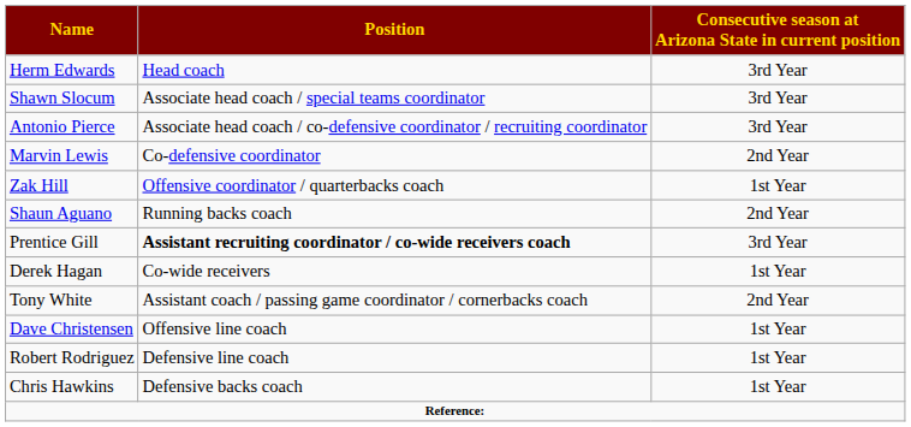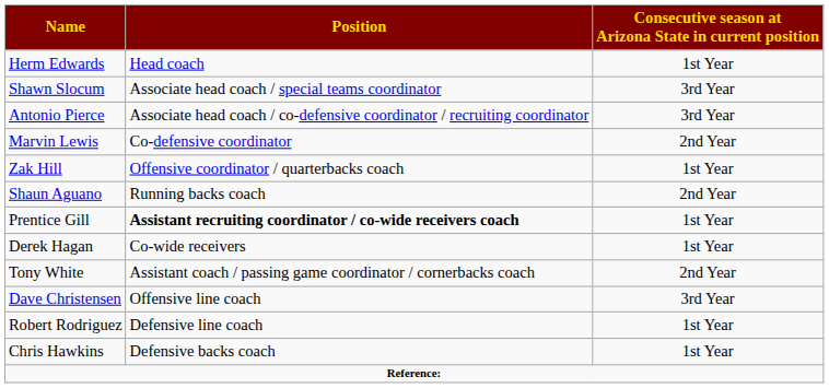Herm Edwards | Consecutive season at Arizona State in current position: 3rd Year -> 1st Year
Prentice Gill | Consecutive season at Arizona State in current position: 3rd Year -> 1st Year
Dave Christensen | Consecutive season at Arizona State in current position: 1st Year -> 3rd Year
